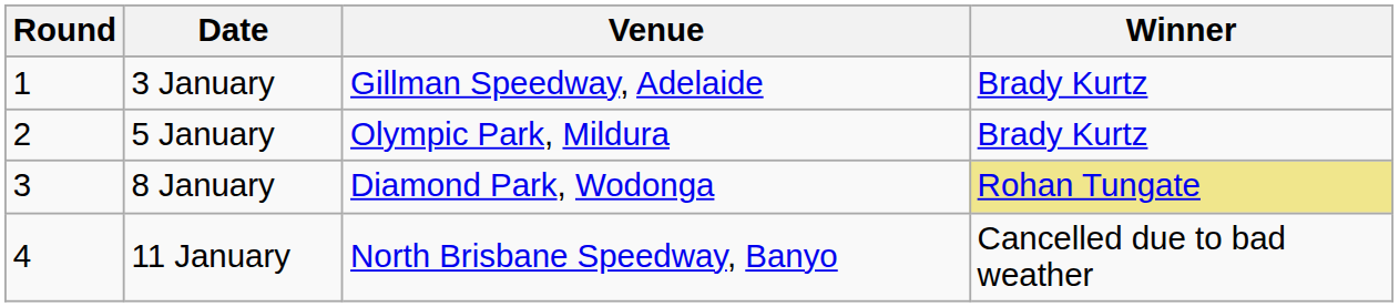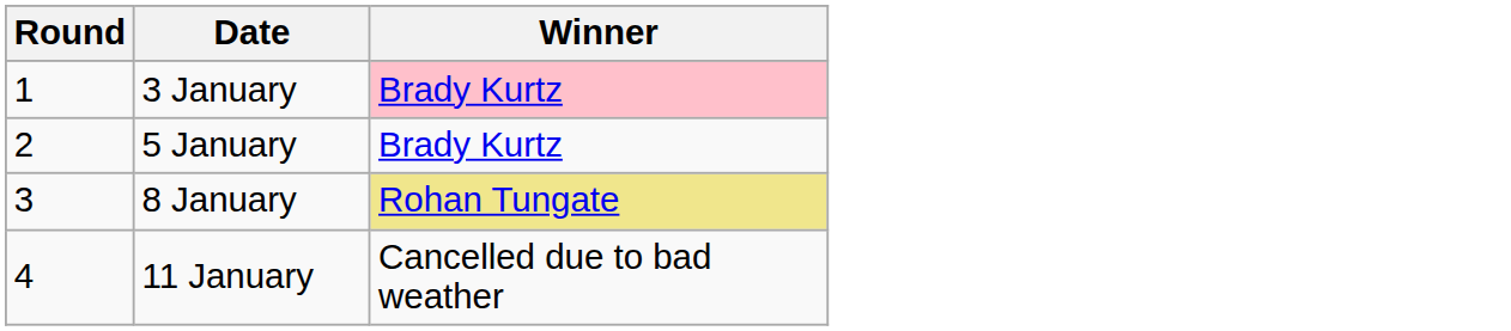- column: Venue | Gillman Speedway, Adelaide | Olympic Park, Mildura | Diamond Park, Wodonga | North Brisbane Speedway, Banyo
3 January | Winner: no background -> pink background
